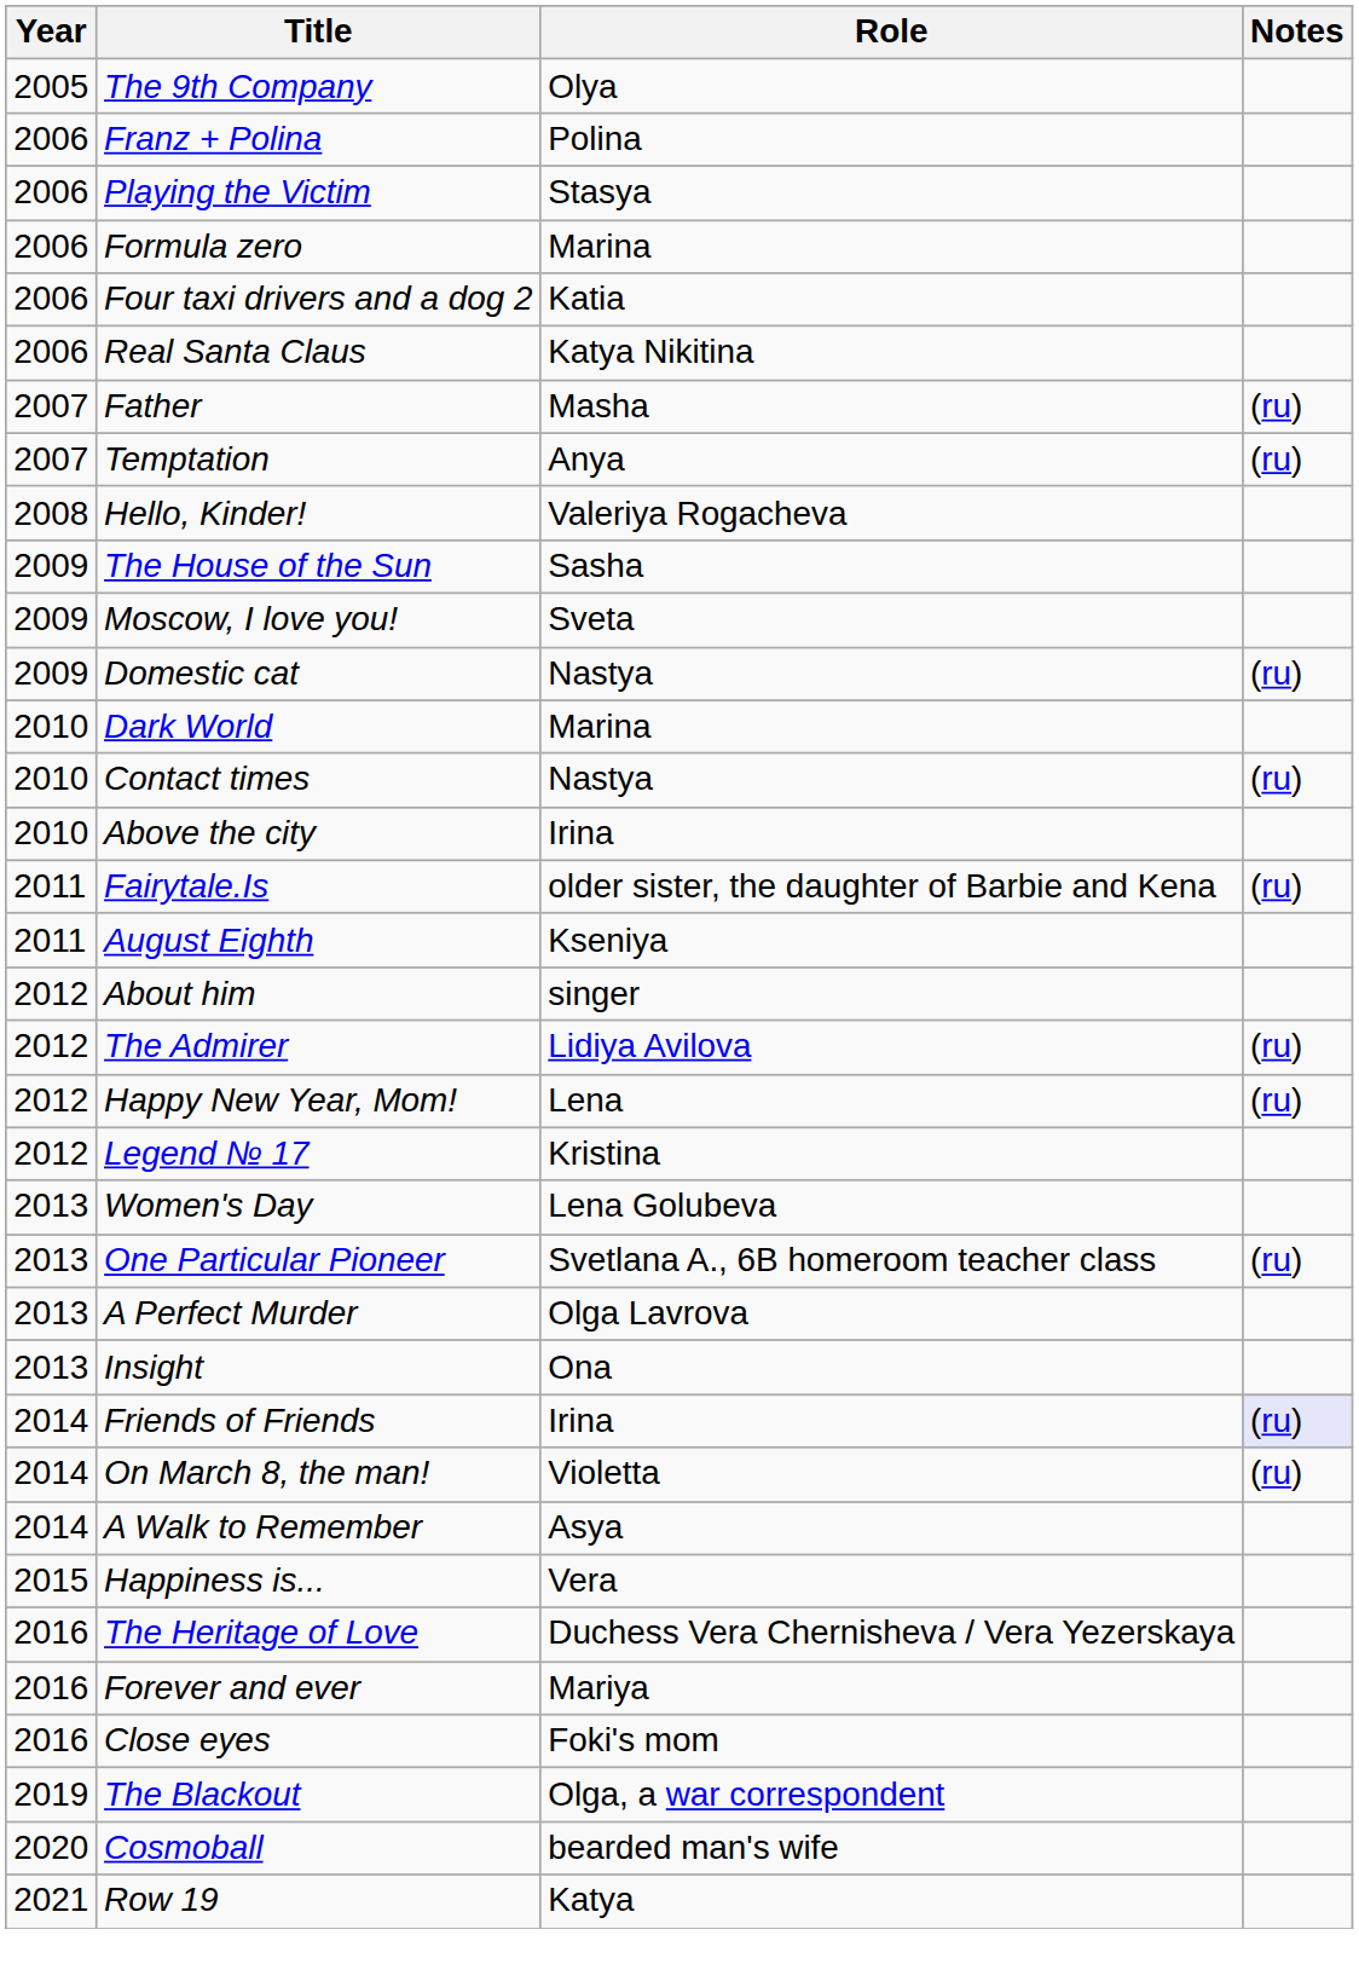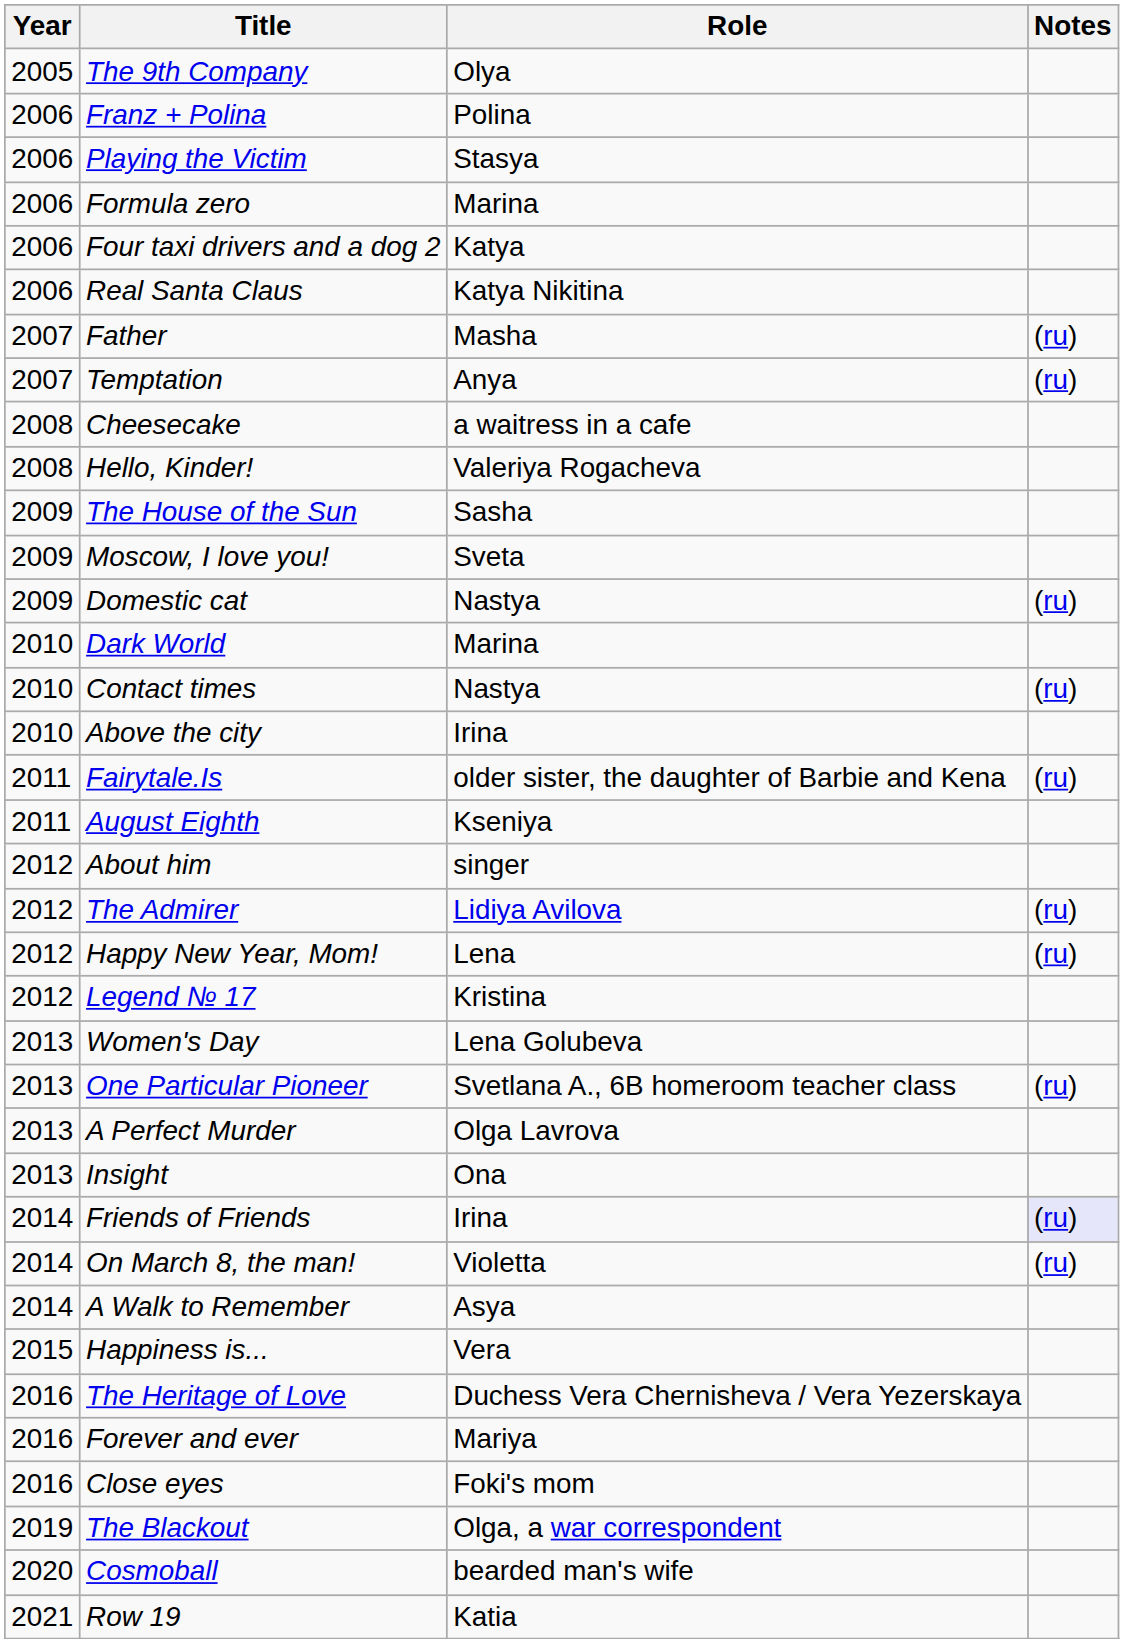Four taxi drivers and a dog 2 | Role: Katia -> Katya
+ row: 2008 | Cheesecake | a waitress in a cafe
Row 19 | Role: Katya -> Katia
